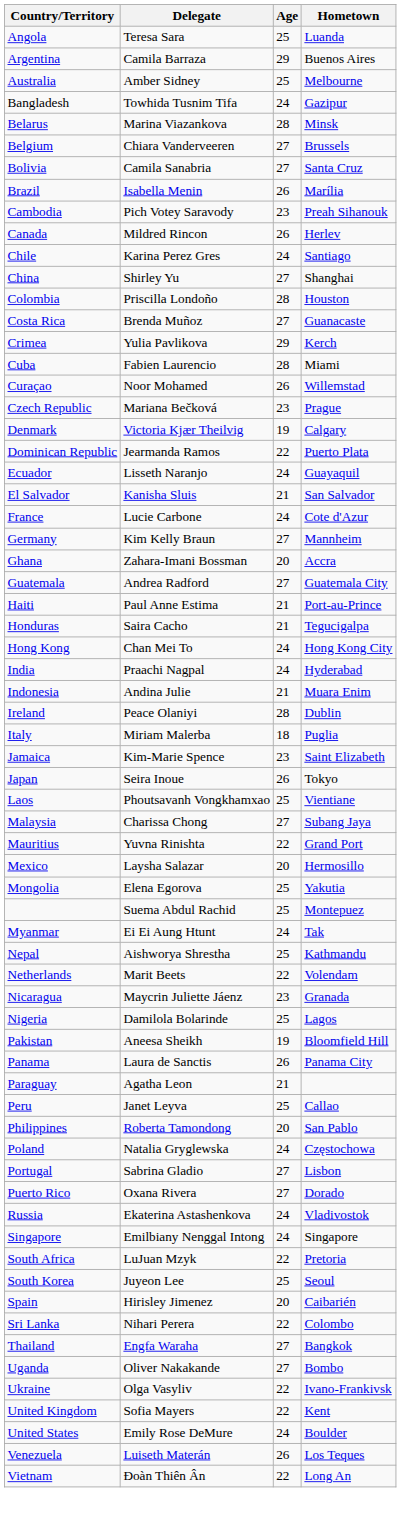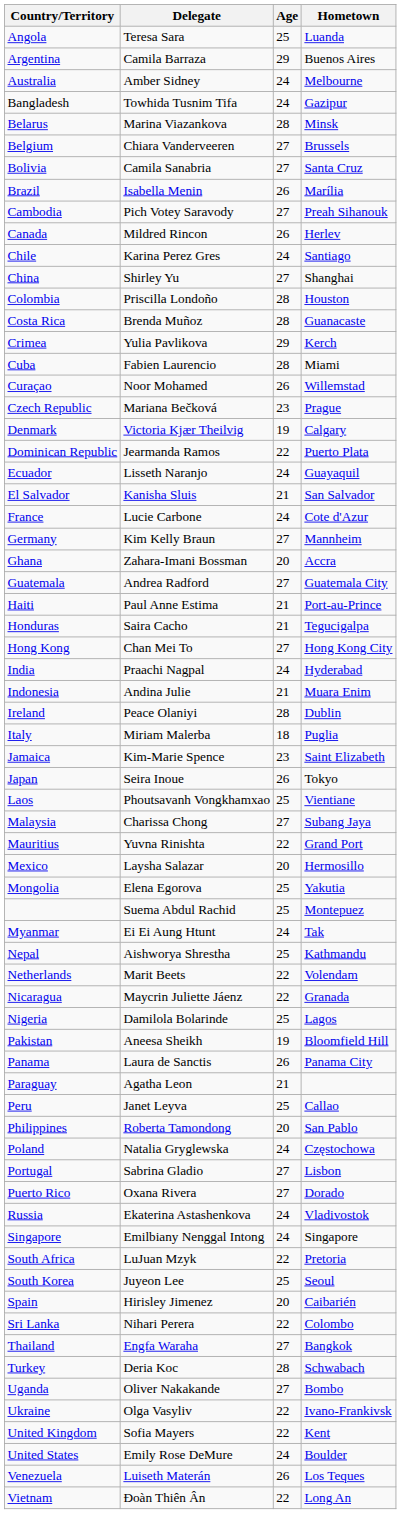Australia | Age: 25 -> 24
Cambodia | Age: 23 -> 27
Costa Rica | Age: 27 -> 28
Hong Kong | Age: 24 -> 27
Nicaragua | Age: 23 -> 22
+ row: Turkey | Deria Koc | 28 | Schwabach
